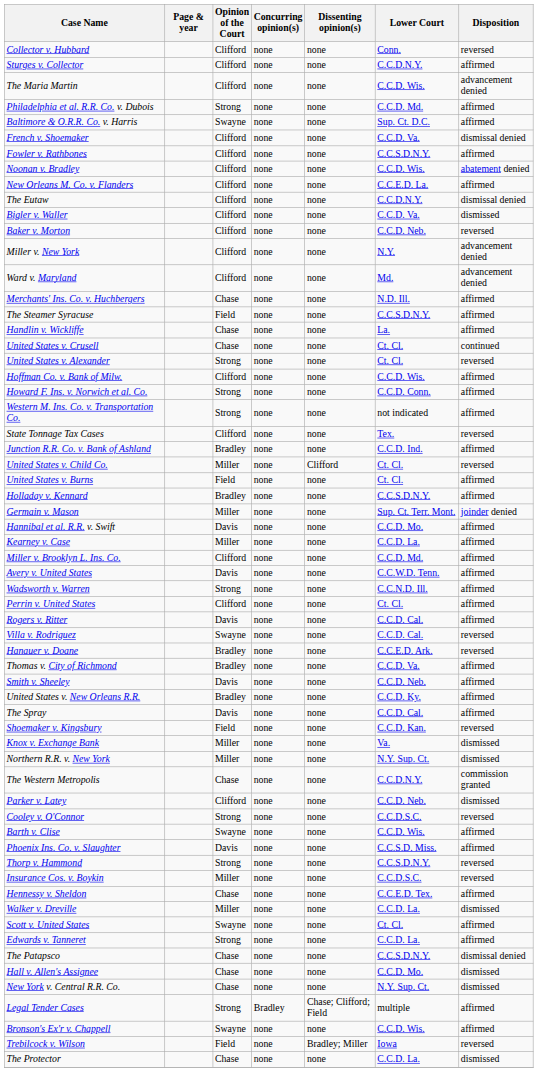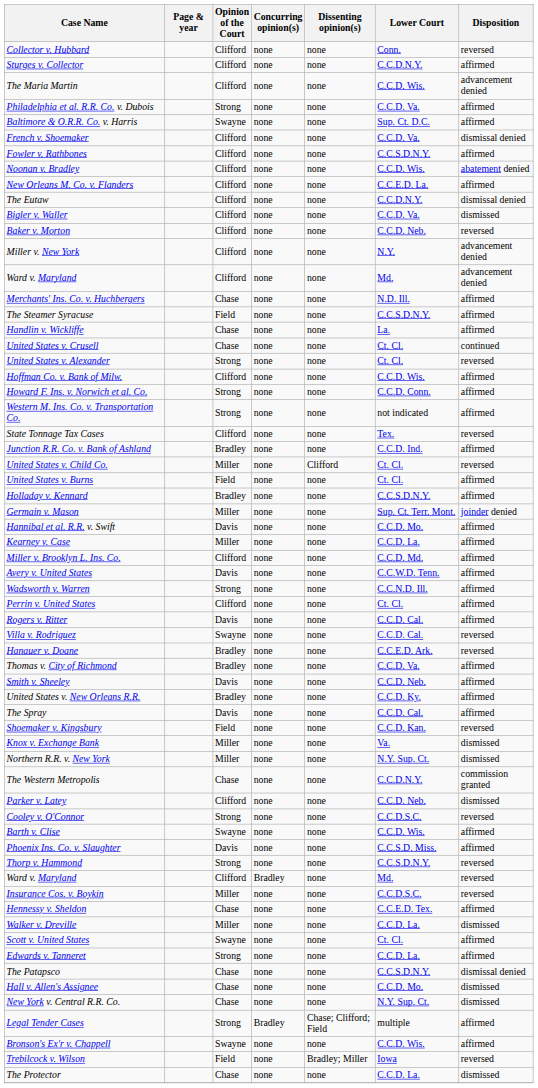Philadelphia et al. R.R. Co. v. Dubois | Lower Court: C.C.D. Md. -> C.C.D. Va.
+ row: Ward v. Maryland | Clifford | Bradley | none | Md. | reversed
